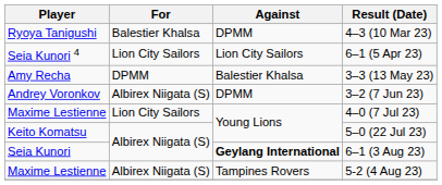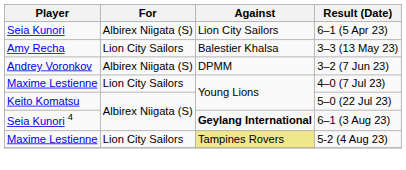- row: Ryoya Tanigushi | Balestier Khalsa | DPMM | 4–3 (10 Mar 23)
6–1 (5 Apr 23) | Player: Seia Kunori 4 -> Seia Kunori
6–1 (5 Apr 23) | For: Lion City Sailors -> Albirex Niigata (S)
3–3 (13 May 23) | For: DPMM -> Lion City Sailors
6–1 (3 Aug 23) | Player: Seia Kunori -> Seia Kunori 4
5-2 (4 Aug 23) | For: Albirex Niigata (S) -> Lion City Sailors
5-2 (4 Aug 23) | Against: no background -> khaki background
